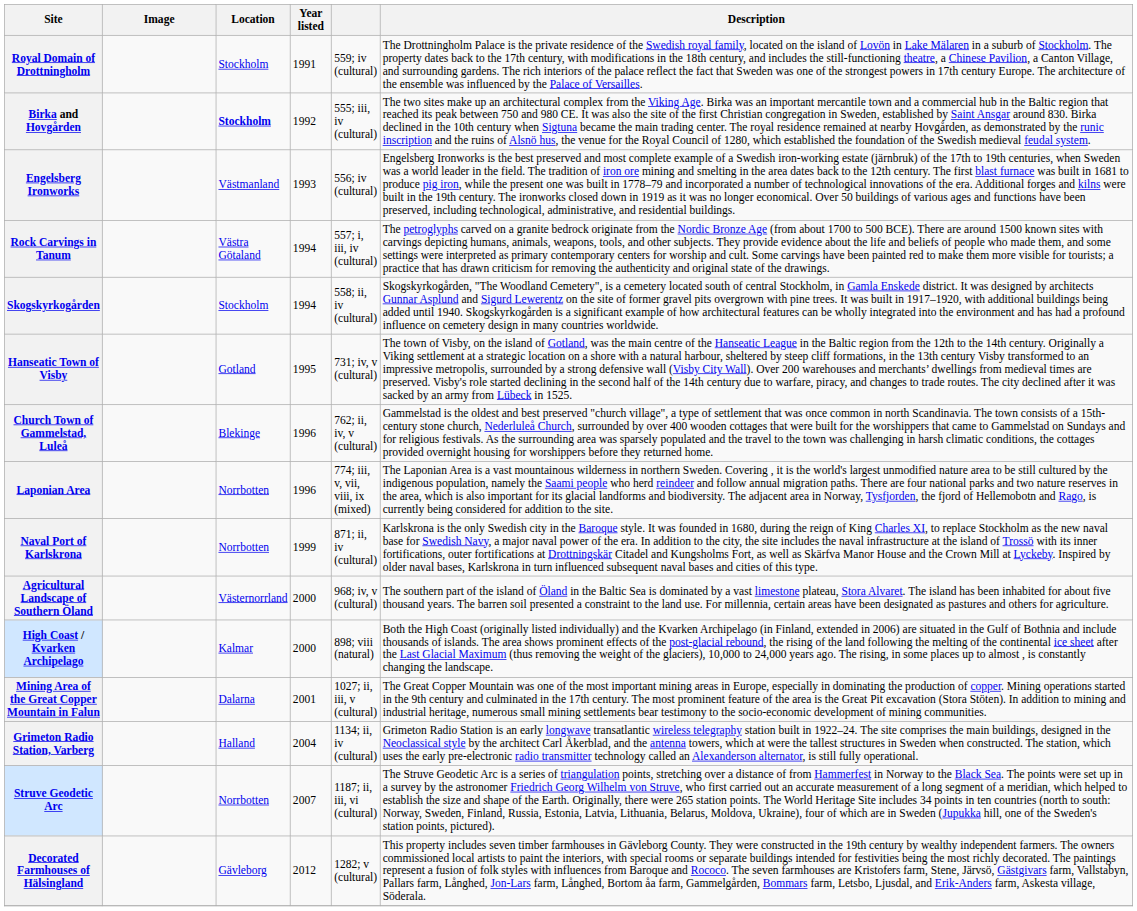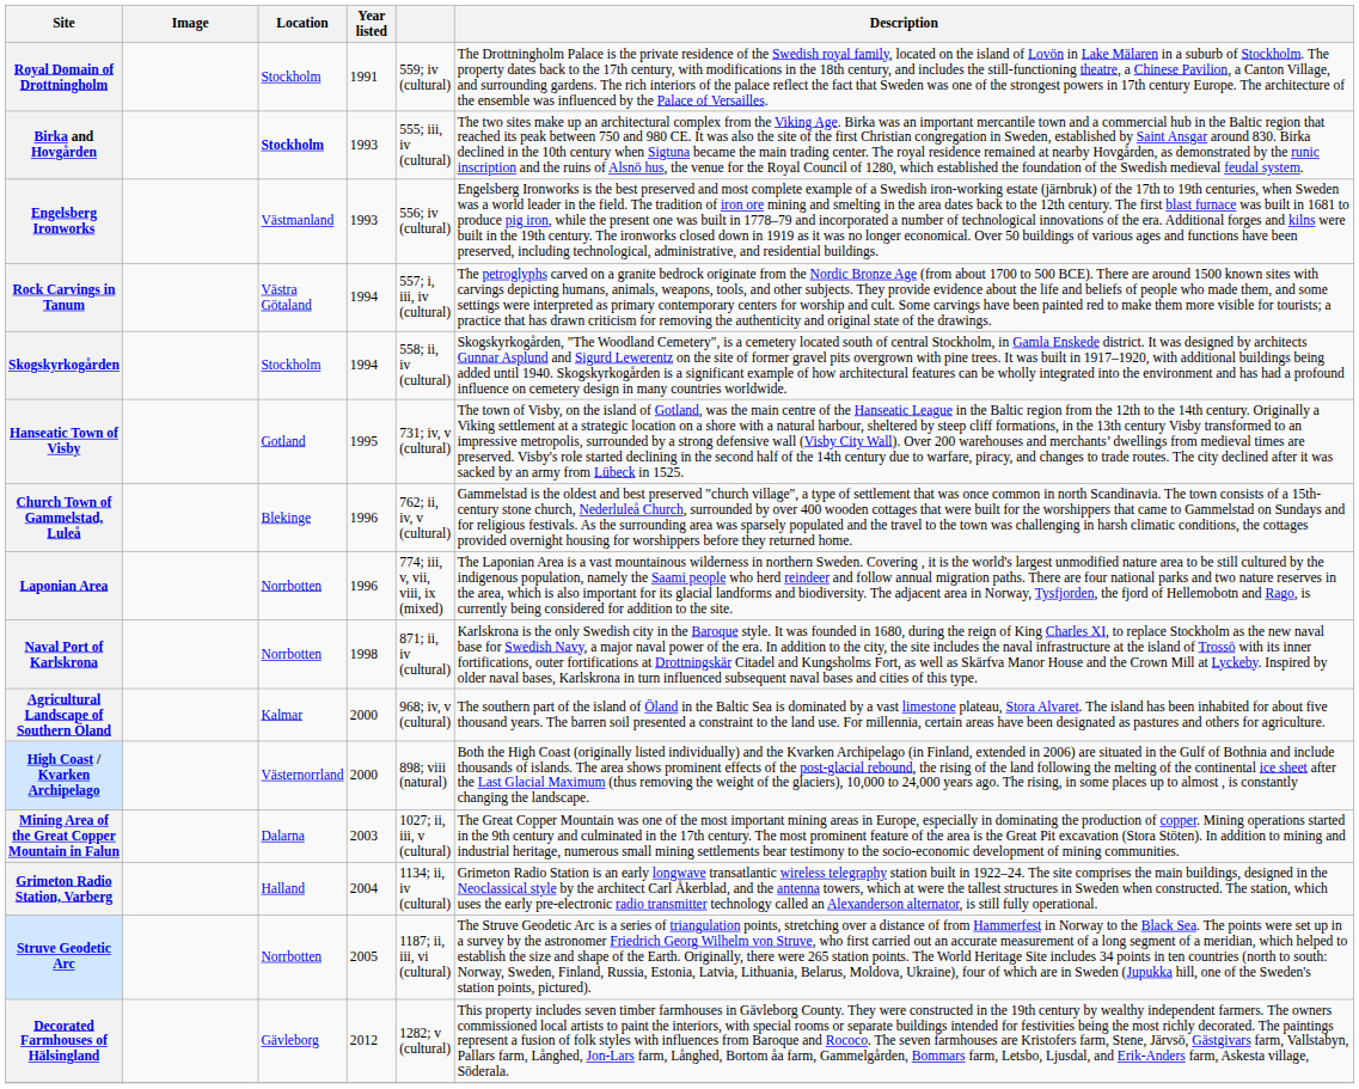Birka and Hovgården | Year listed: 1992 -> 1993
Naval Port of Karlskrona | Year listed: 1999 -> 1998
Agricultural Landscape of Southern Öland | Location: Västernorrland -> Kalmar
High Coast / Kvarken Archipelago | Location: Kalmar -> Västernorrland
Mining Area of the Great Copper Mountain in Falun | Year listed: 2001 -> 2003
Struve Geodetic Arc | Year listed: 2007 -> 2005
